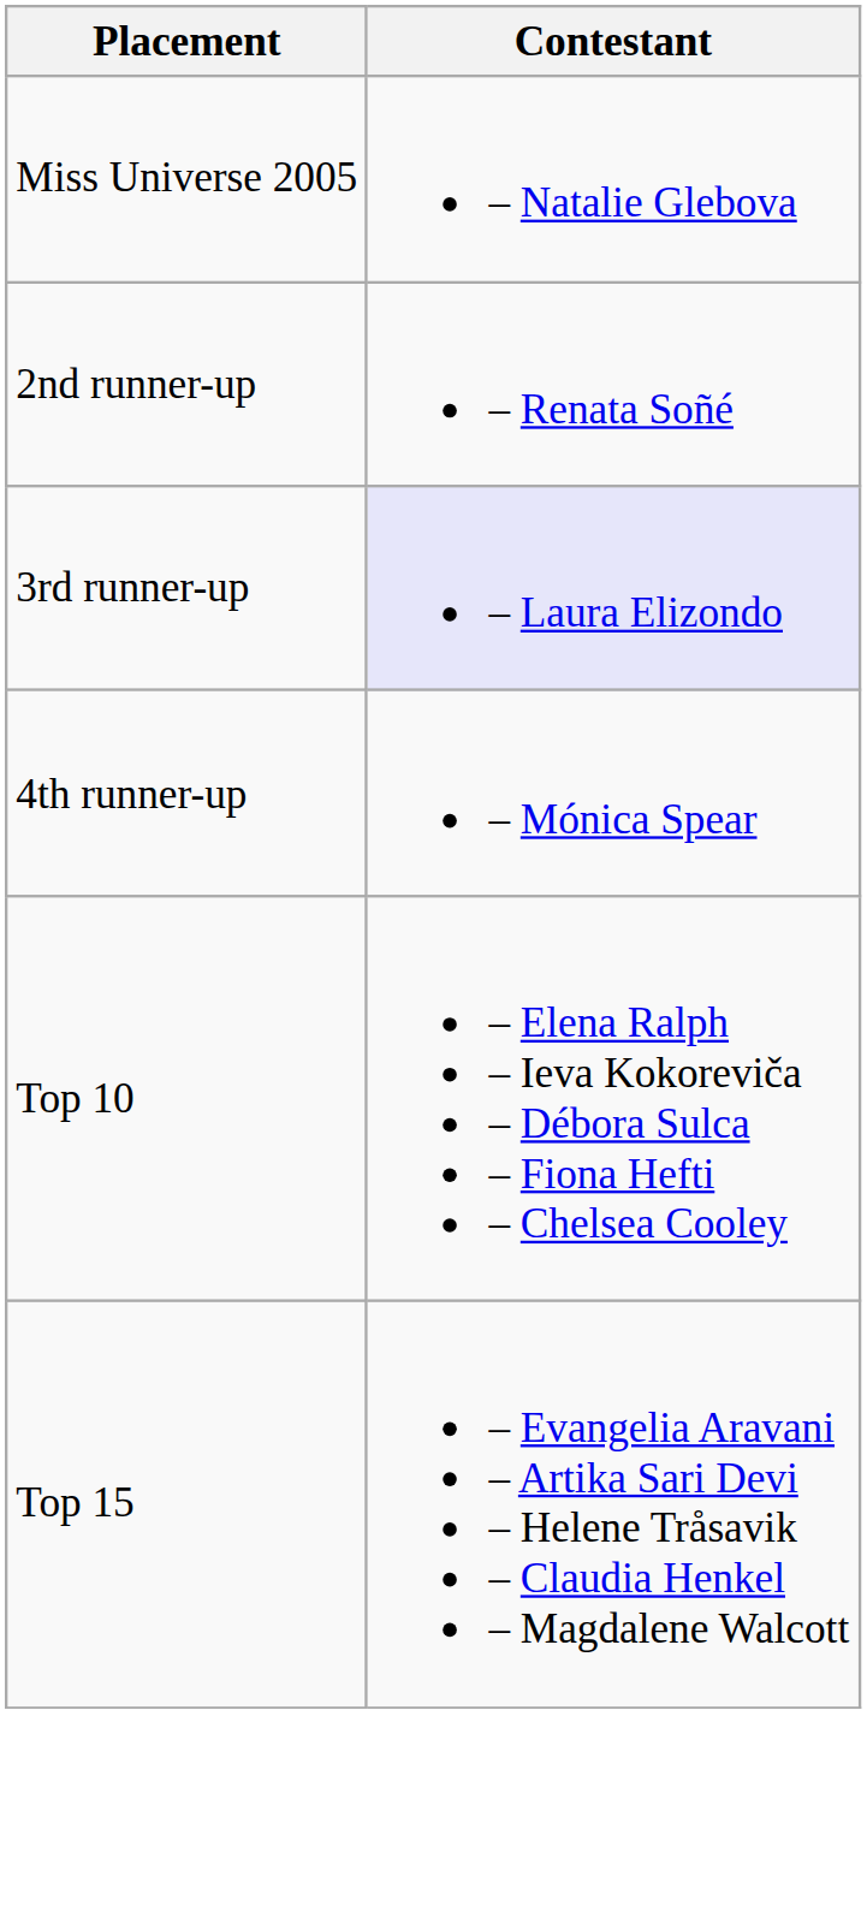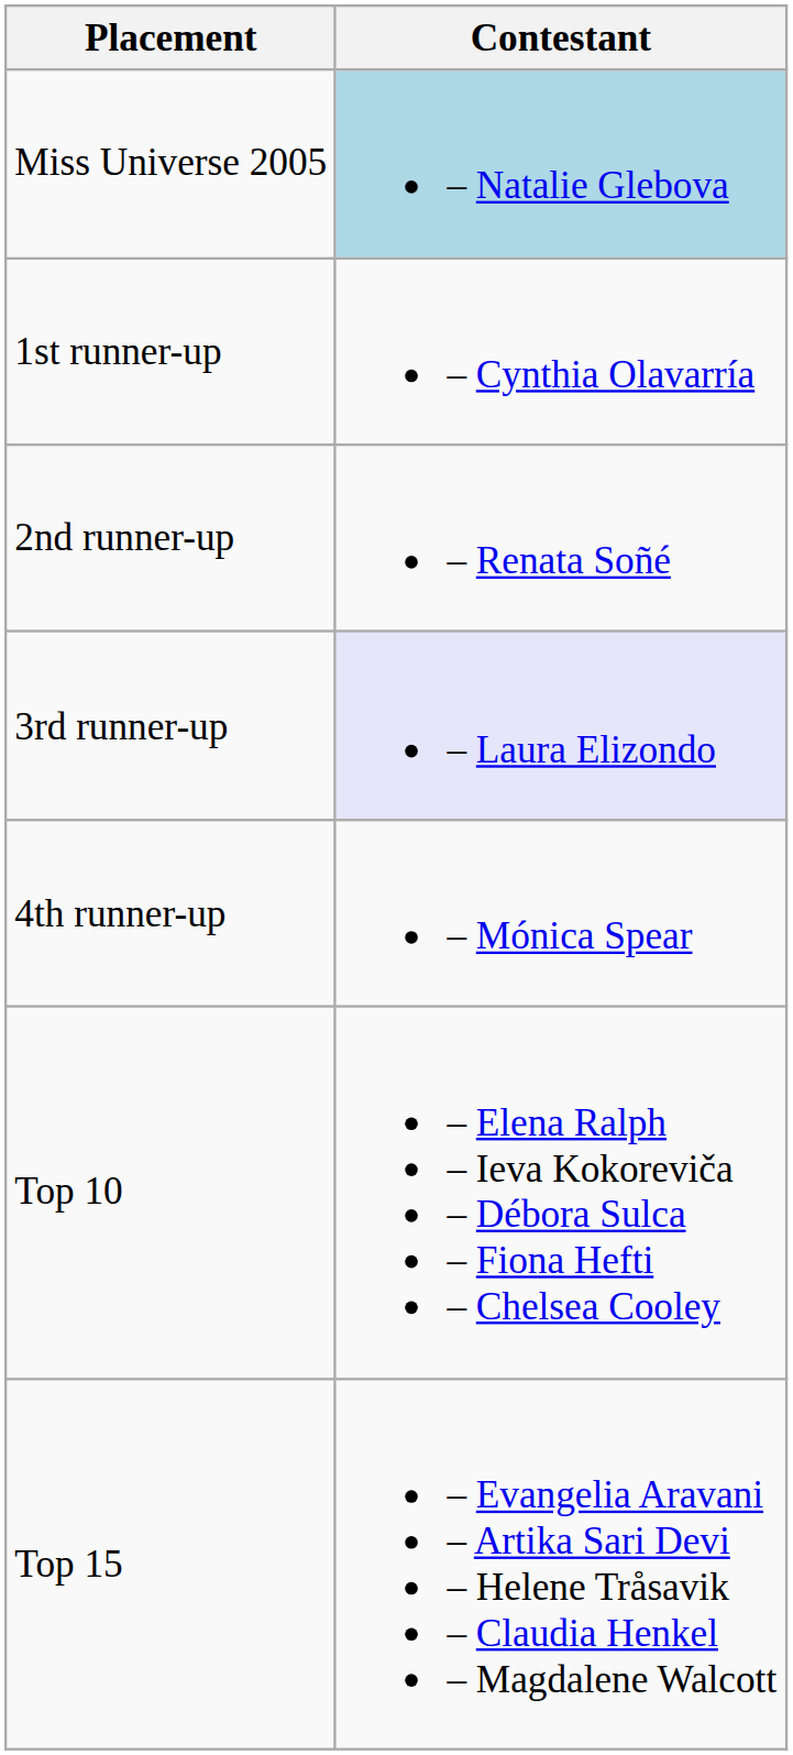Miss Universe 2005 | Contestant: no background -> lightblue background
+ row: 1st runner-up | – Cynthia Olavarría
